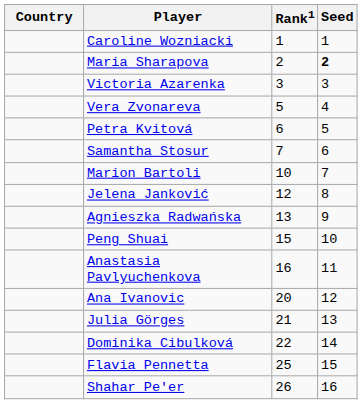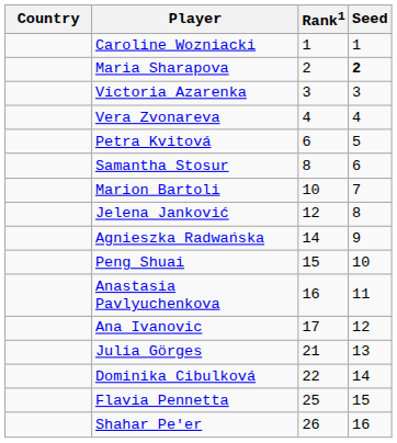Vera Zvonareva | Rank1: 5 -> 4
Samantha Stosur | Rank1: 7 -> 8
Agnieszka Radwańska | Rank1: 13 -> 14
Ana Ivanovic | Rank1: 20 -> 17
